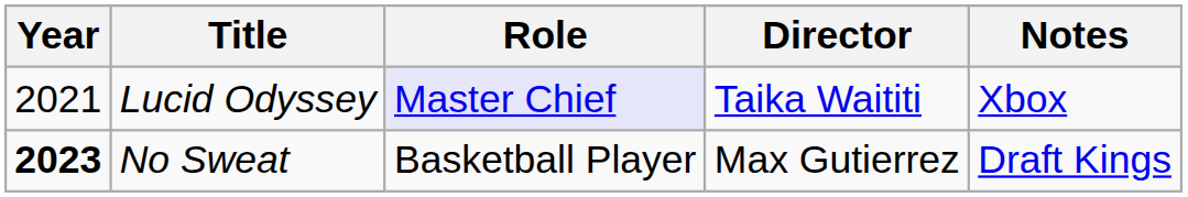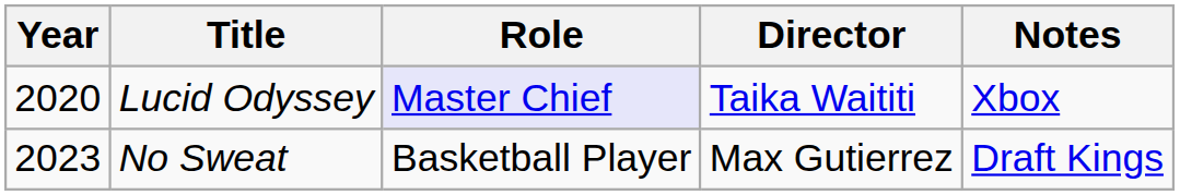Lucid Odyssey | Year: 2021 -> 2020
No Sweat | Year: bold -> normal
